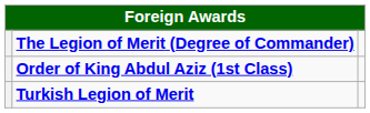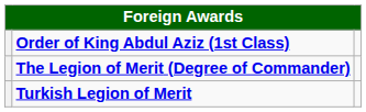rows swapped: The Legion of Merit (Degree of Commander) <-> Order of King Abdul Aziz (1st Class)
